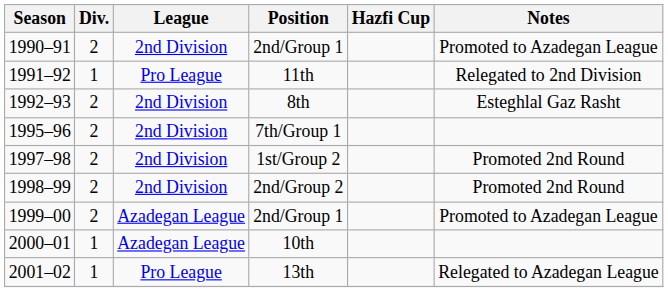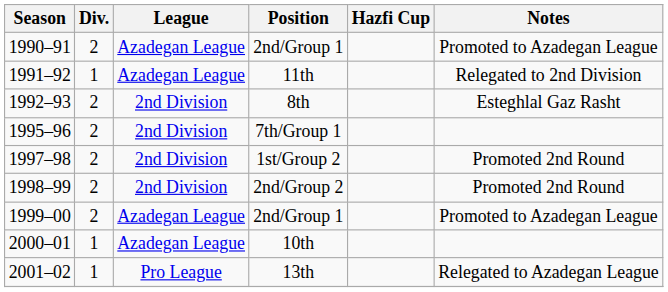1990–91 | League: 2nd Division -> Azadegan League
1991–92 | League: Pro League -> Azadegan League
